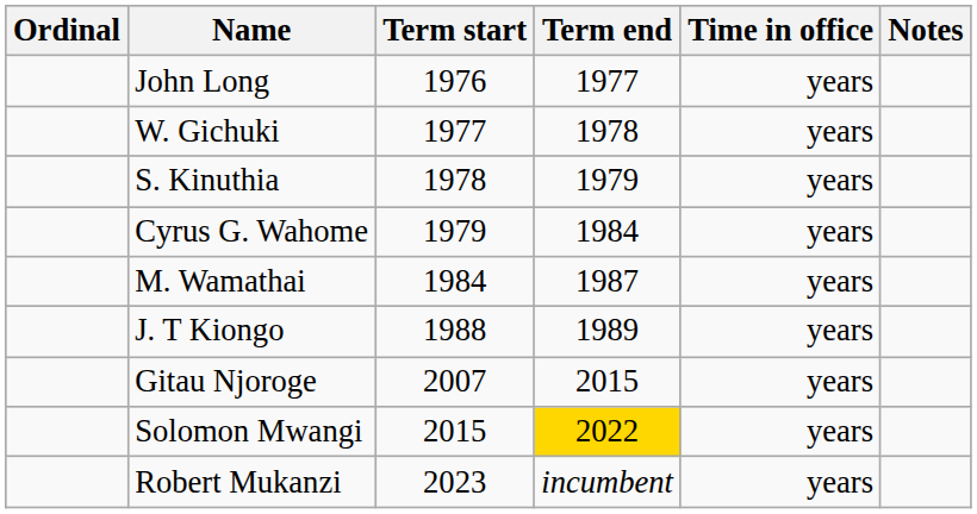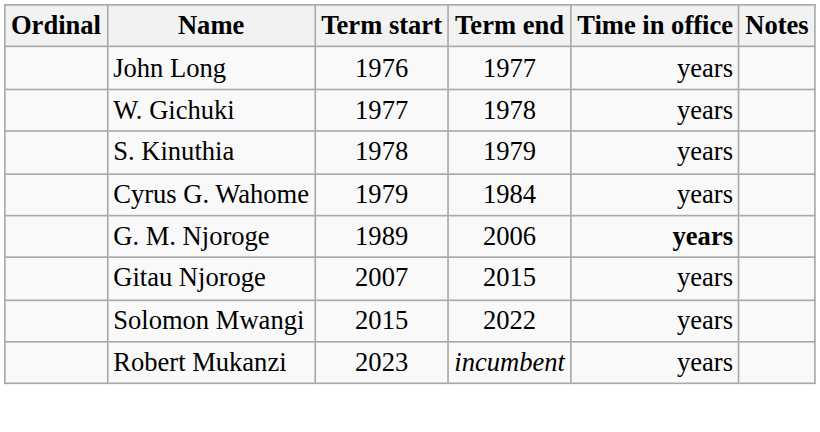- row: M. Wamathai | 1984 | 1987 | years
- row: J. T Kiongo | 1988 | 1989 | years
+ row: G. M. Njoroge | 1989 | 2006 | years
Solomon Mwangi | Term end: gold background -> no background
